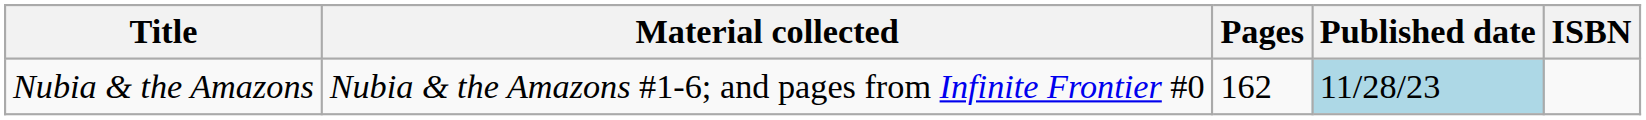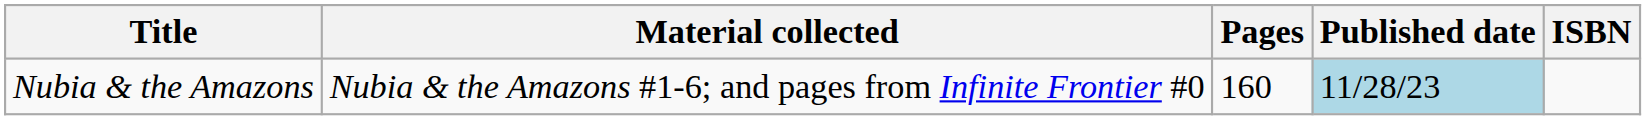Nubia & the Amazons | Pages: 162 -> 160
